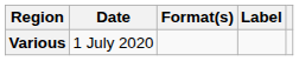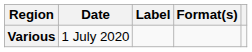columns swapped: Format(s) <-> Label
